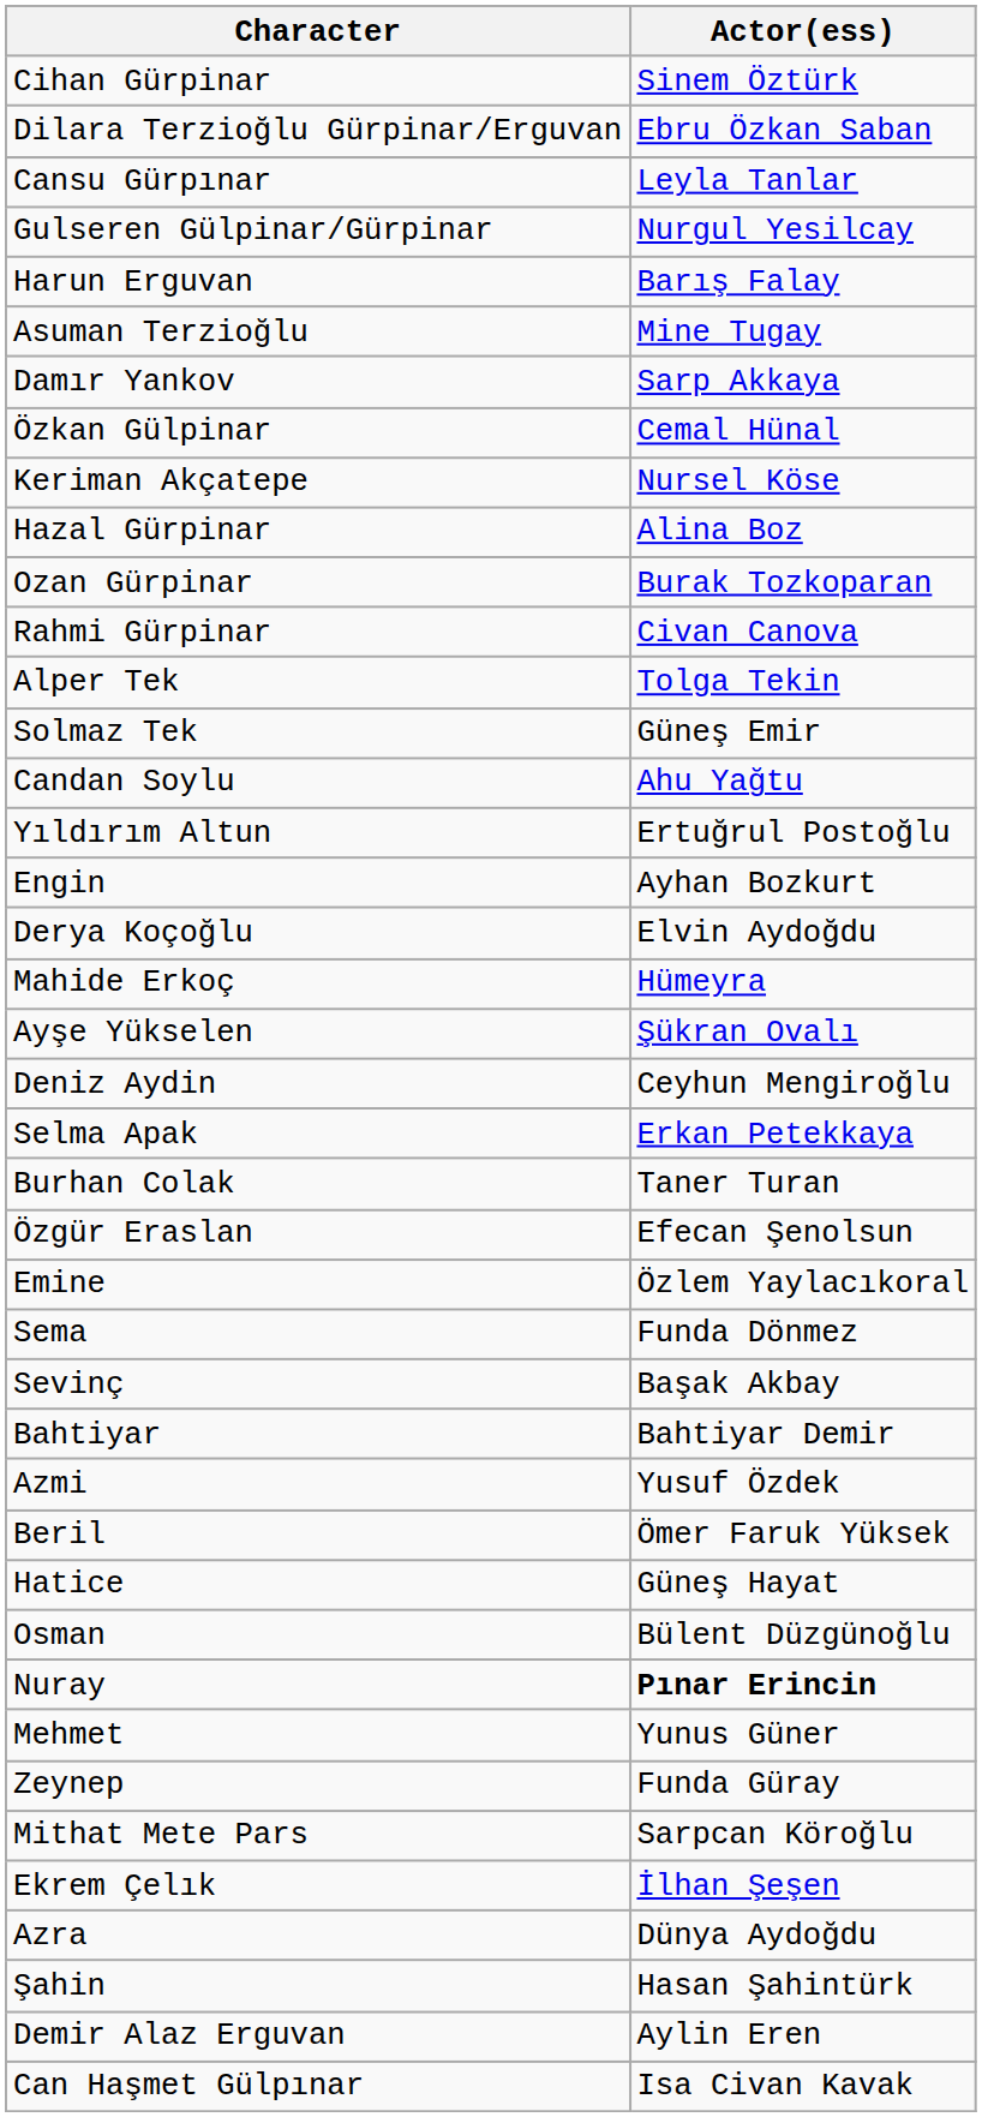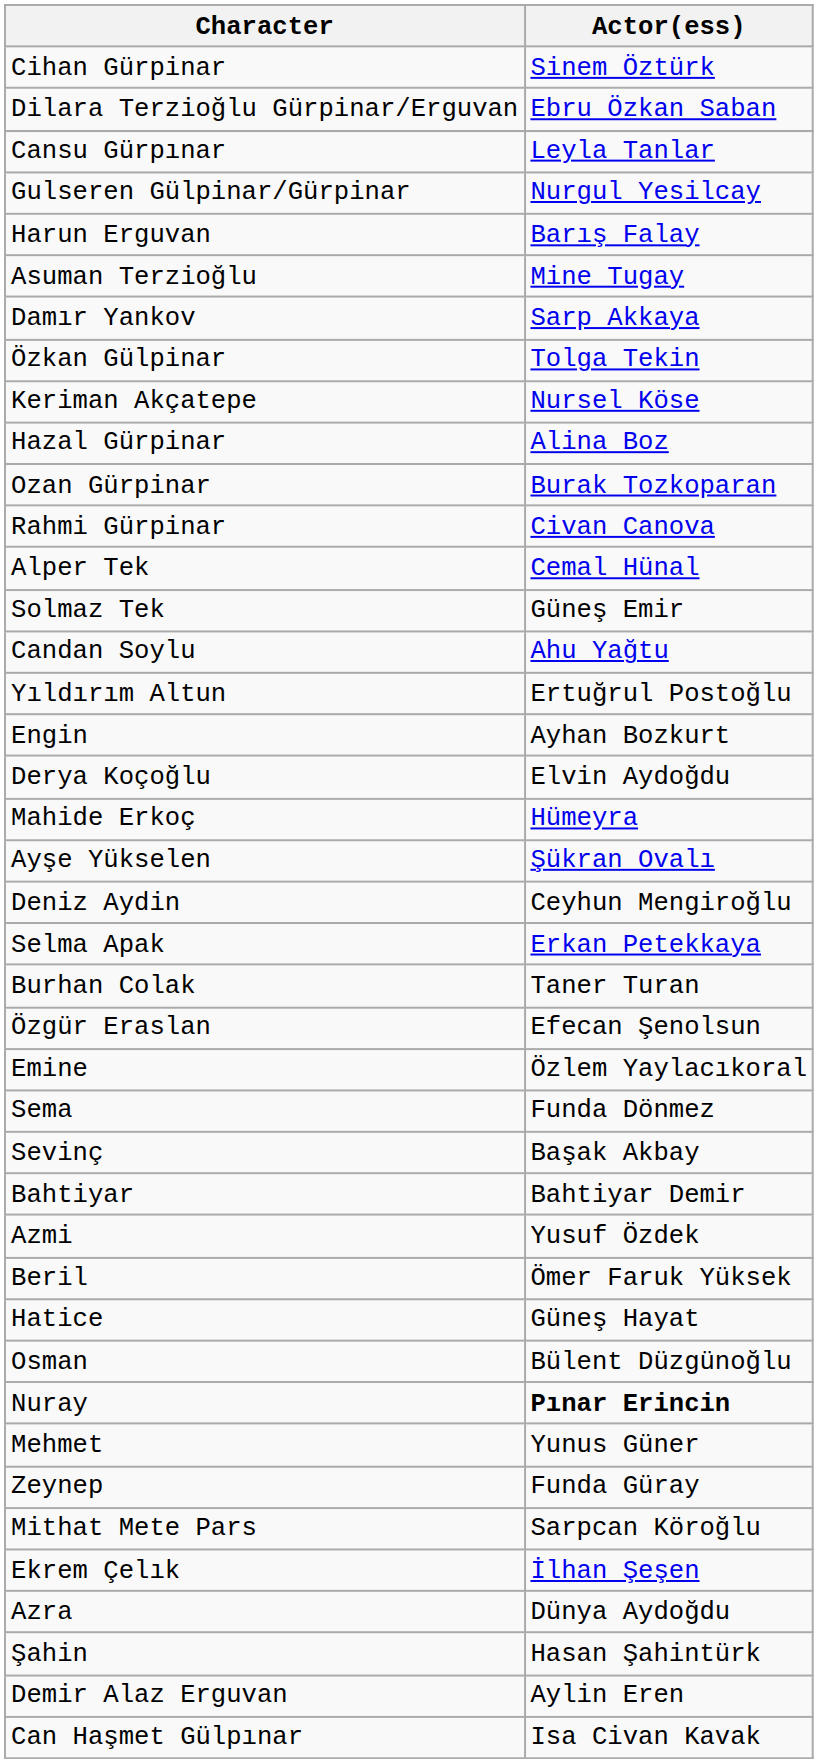Özkan Gülpinar | Actor(ess): Cemal Hünal -> Tolga Tekin
Alper Tek | Actor(ess): Tolga Tekin -> Cemal Hünal
